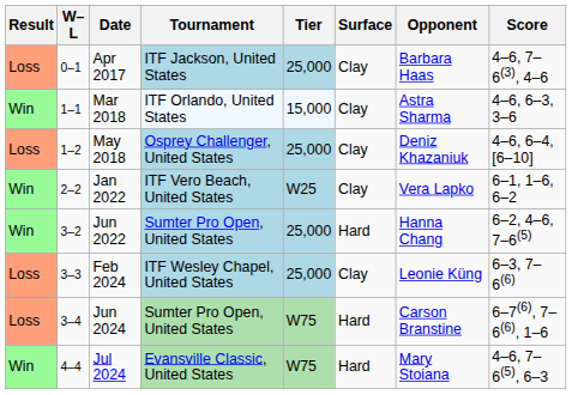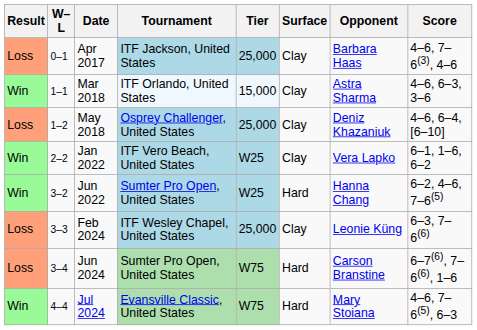Jun 2022 | Tier: 25,000 -> W25
